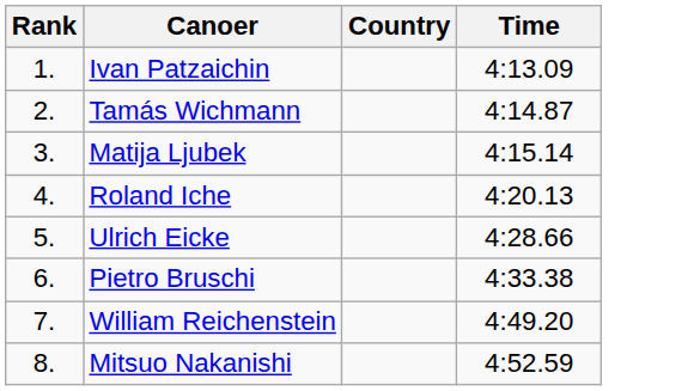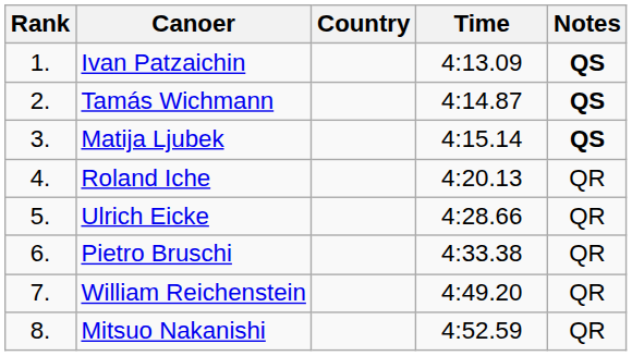+ column: Notes | QS | QS | QS | QR | QR | QR | QR | QR
